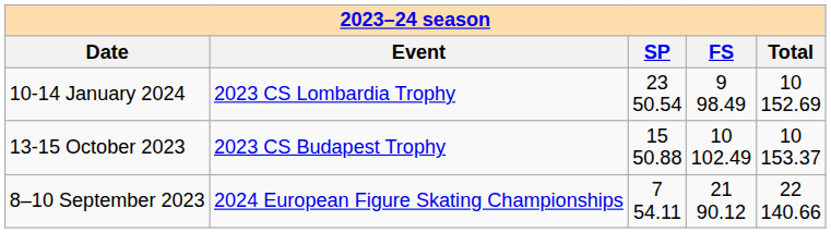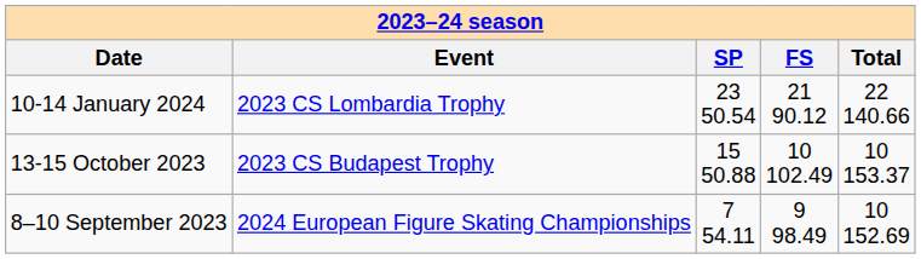10-14 January 2024 | FS: 9 98.49 -> 21 90.12
10-14 January 2024 | Total: 10 152.69 -> 22 140.66
8–10 September 2023 | FS: 21 90.12 -> 9 98.49
8–10 September 2023 | Total: 22 140.66 -> 10 152.69
